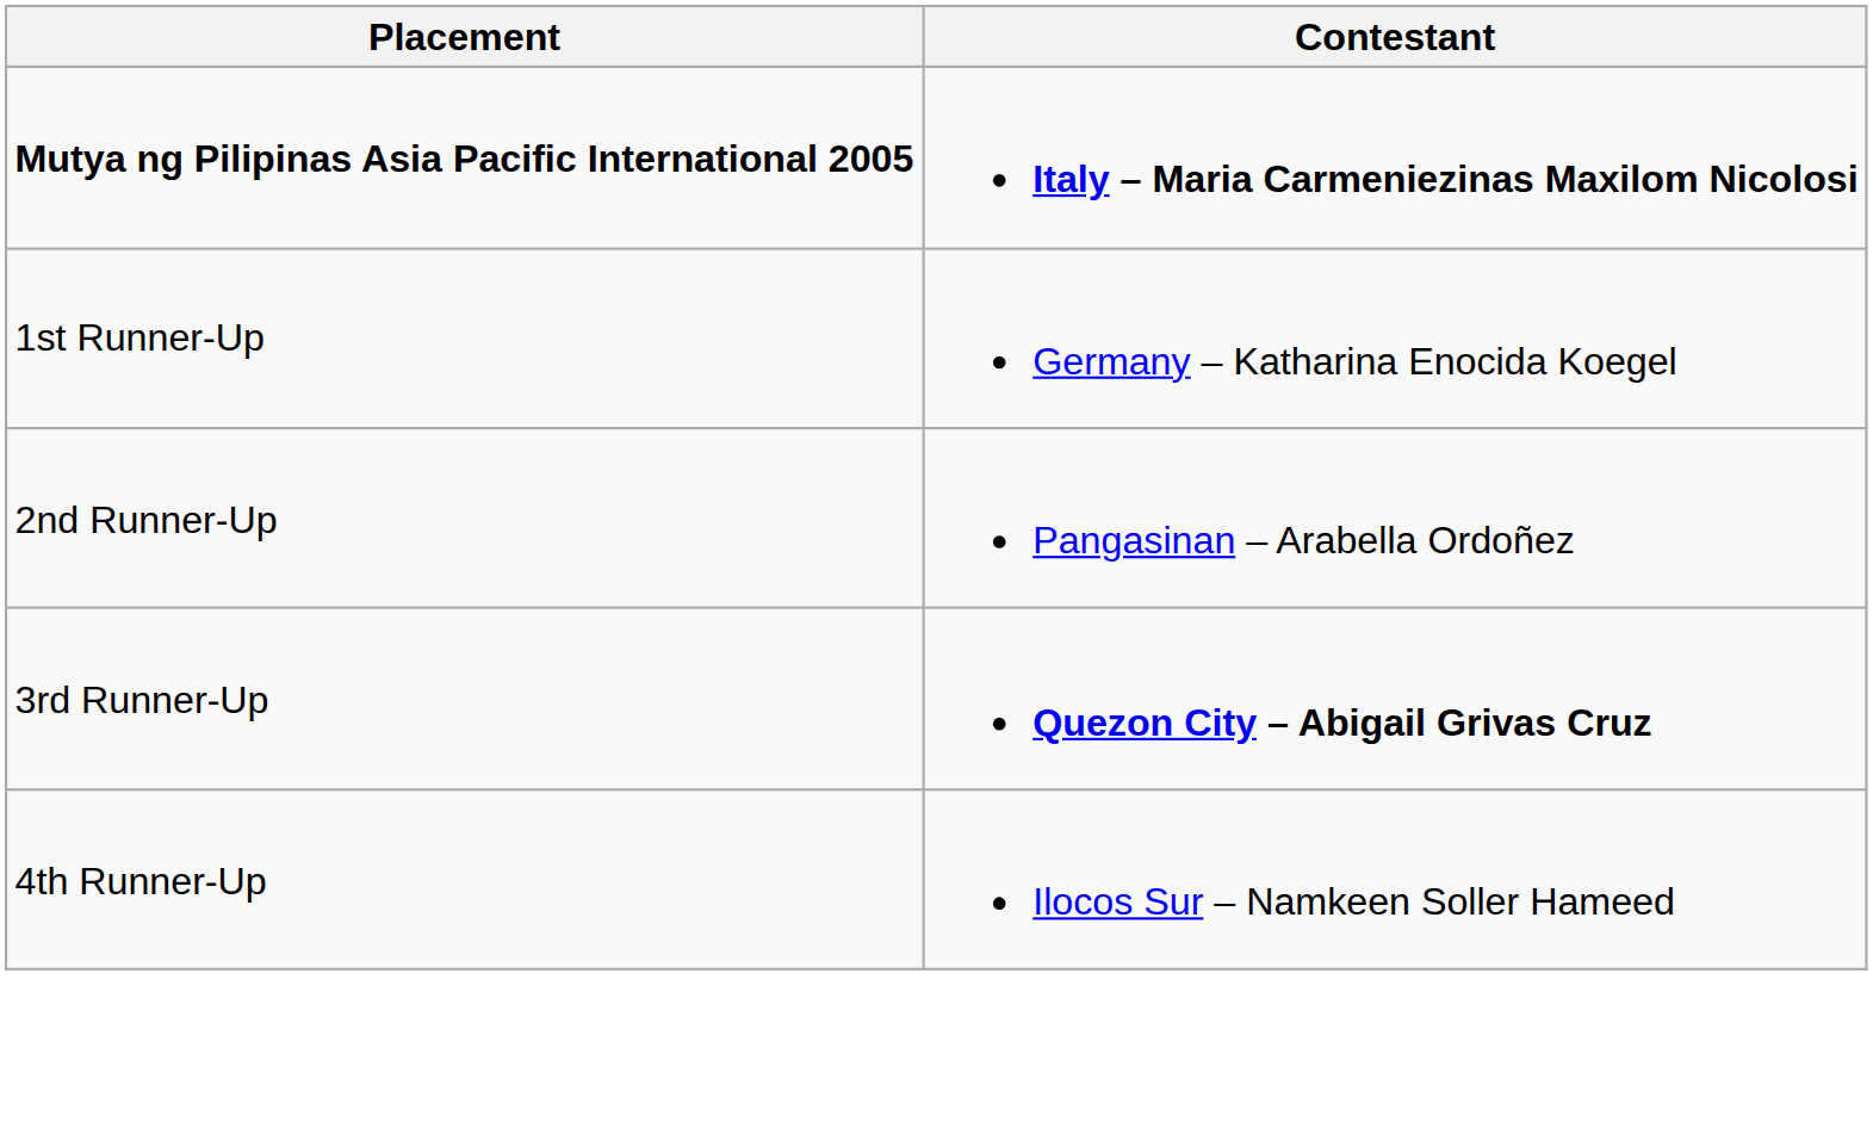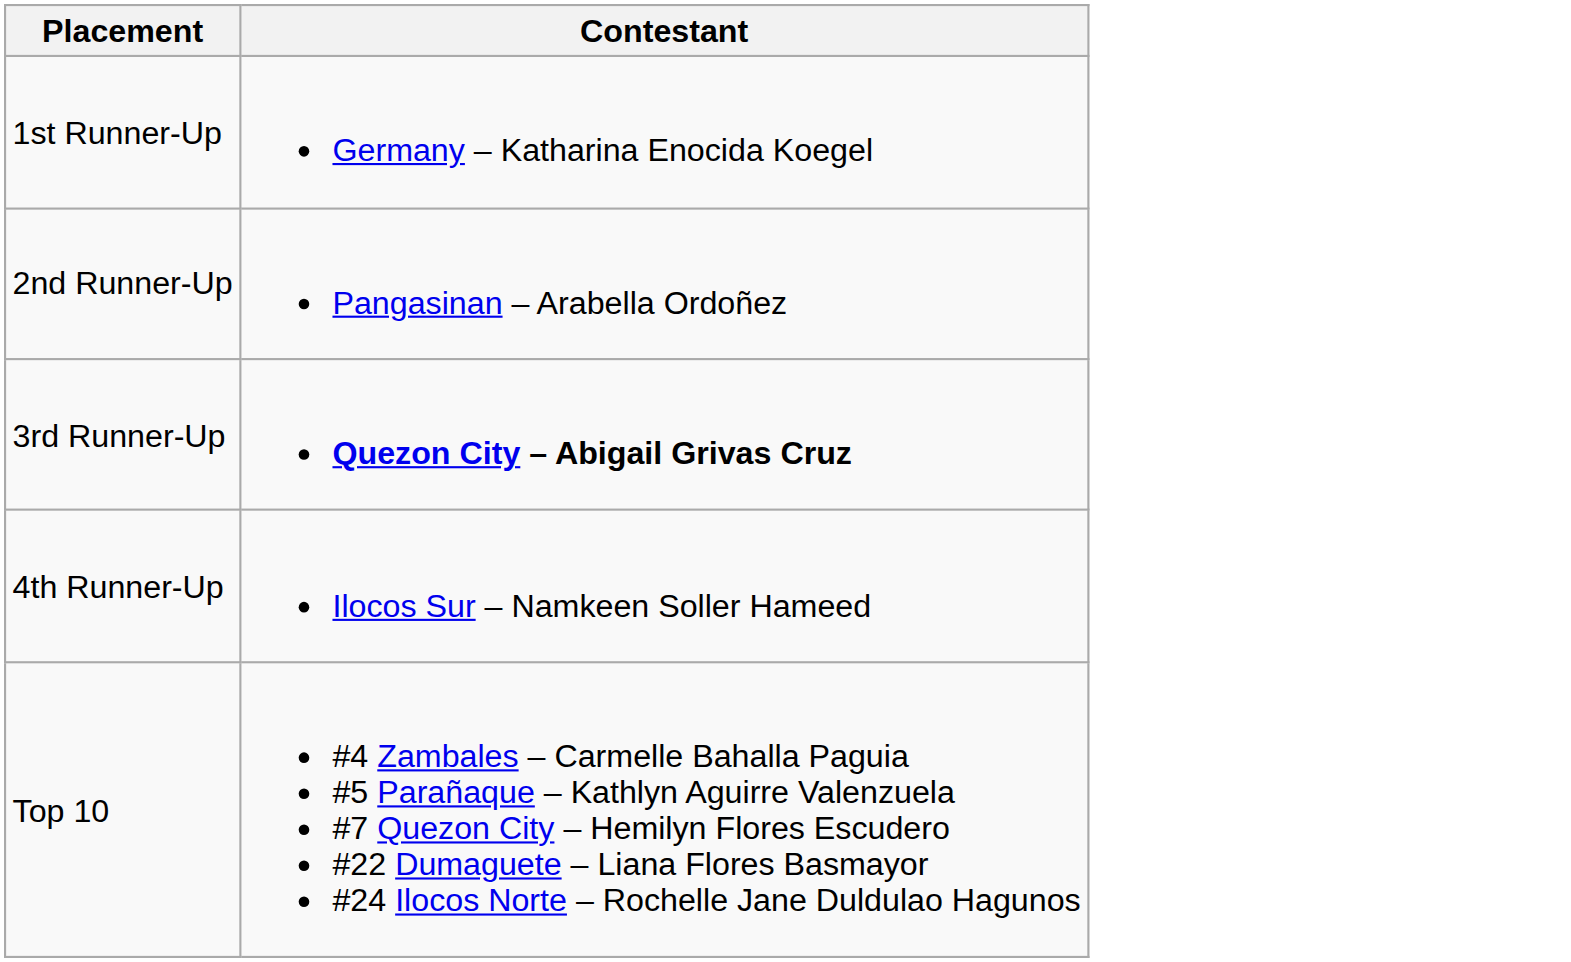- row: Mutya ng Pilipinas Asia Pacific International 2005 | Italy – Maria Carmeniezinas Maxilom Nicolosi
+ row: Top 10 | #4 Zambales – Carmelle Bahalla Paguia #5 Parañaque – Kathlyn Aguirre Valenzuela #7 Quezon City – Hemilyn Flores Escudero #22 Dumaguete – Liana Flores Basmayor #24 Ilocos Norte – Rochelle Jane Duldulao Hagunos
